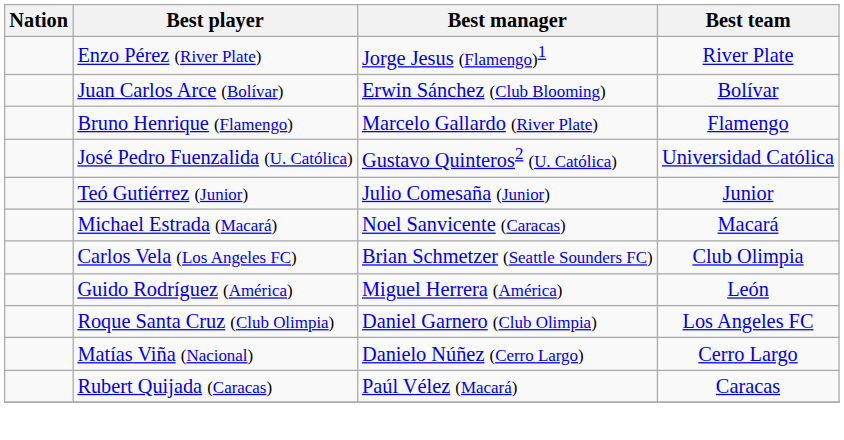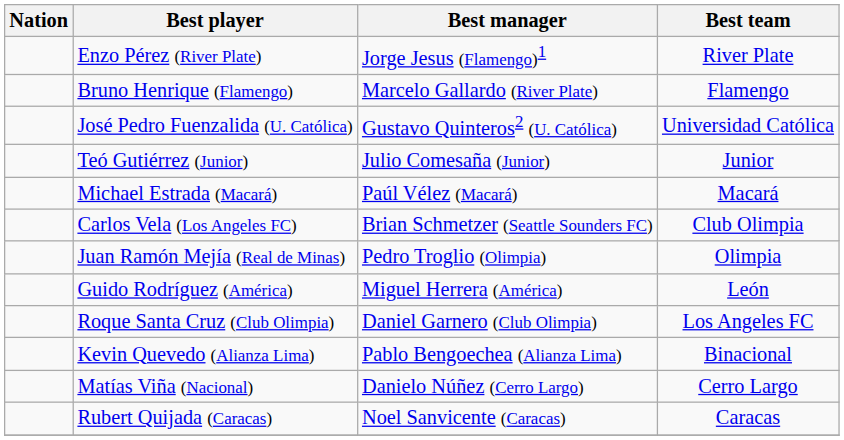- row: Juan Carlos Arce (Bolívar) | Erwin Sánchez (Club Blooming) | Bolívar
Michael Estrada (Macará) | Best manager: Noel Sanvicente (Caracas) -> Paúl Vélez (Macará)
+ row: Juan Ramón Mejía (Real de Minas) | Pedro Troglio (Olimpia) | Olimpia
+ row: Kevin Quevedo (Alianza Lima) | Pablo Bengoechea (Alianza Lima) | Binacional
Rubert Quijada (Caracas) | Best manager: Paúl Vélez (Macará) -> Noel Sanvicente (Caracas)
